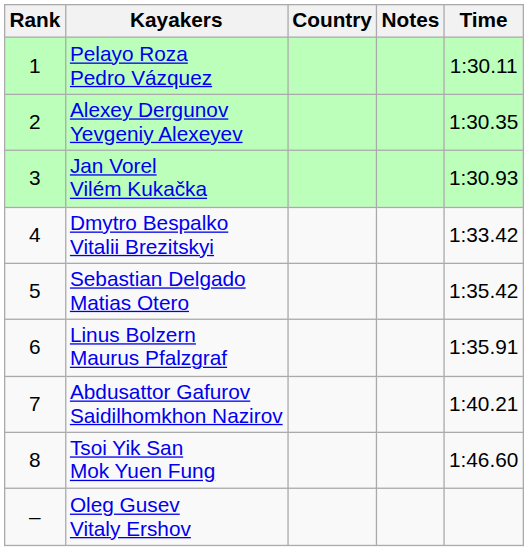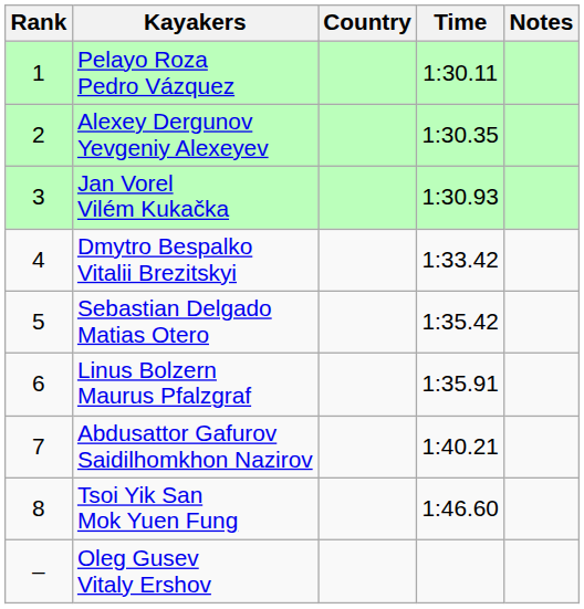columns swapped: Time <-> Notes
